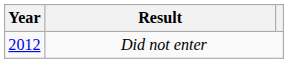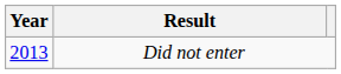Did not enter | Year: 2012 -> 2013
